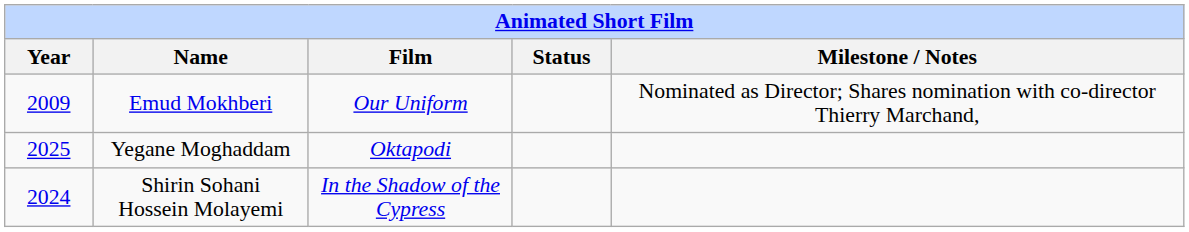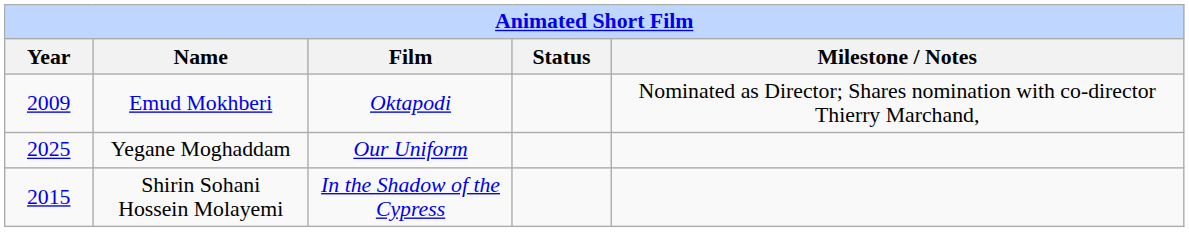Emud Mokhberi | Film: Our Uniform -> Oktapodi
Yegane Moghaddam | Film: Oktapodi -> Our Uniform
Shirin Sohani Hossein Molayemi | Year: 2024 -> 2015
